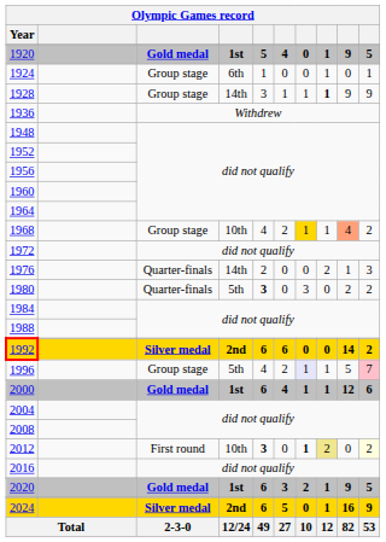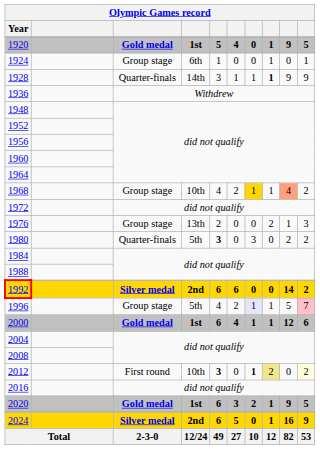1928 | column 3: Group stage -> Quarter-finals
1976 | column 3: Quarter-finals -> Group stage
1976 | column 4: 14th -> 13th
